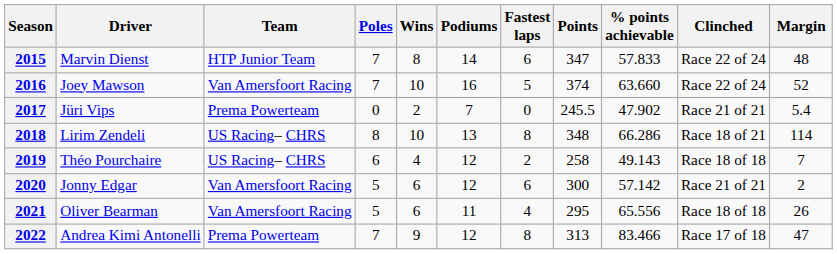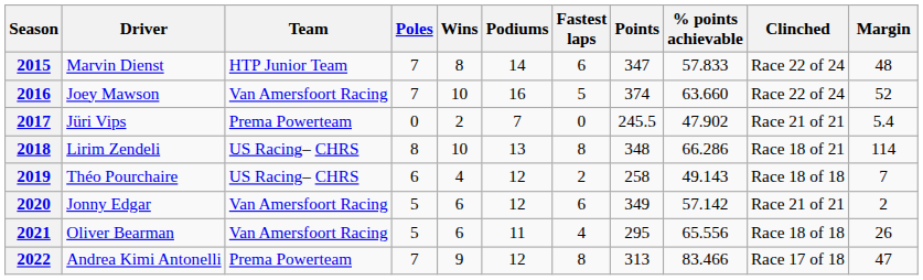2020 | Points: 300 -> 349
